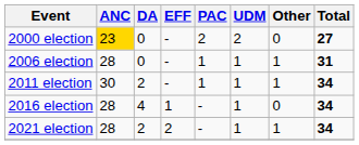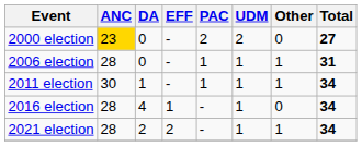2011 election | DA: 2 -> 1
